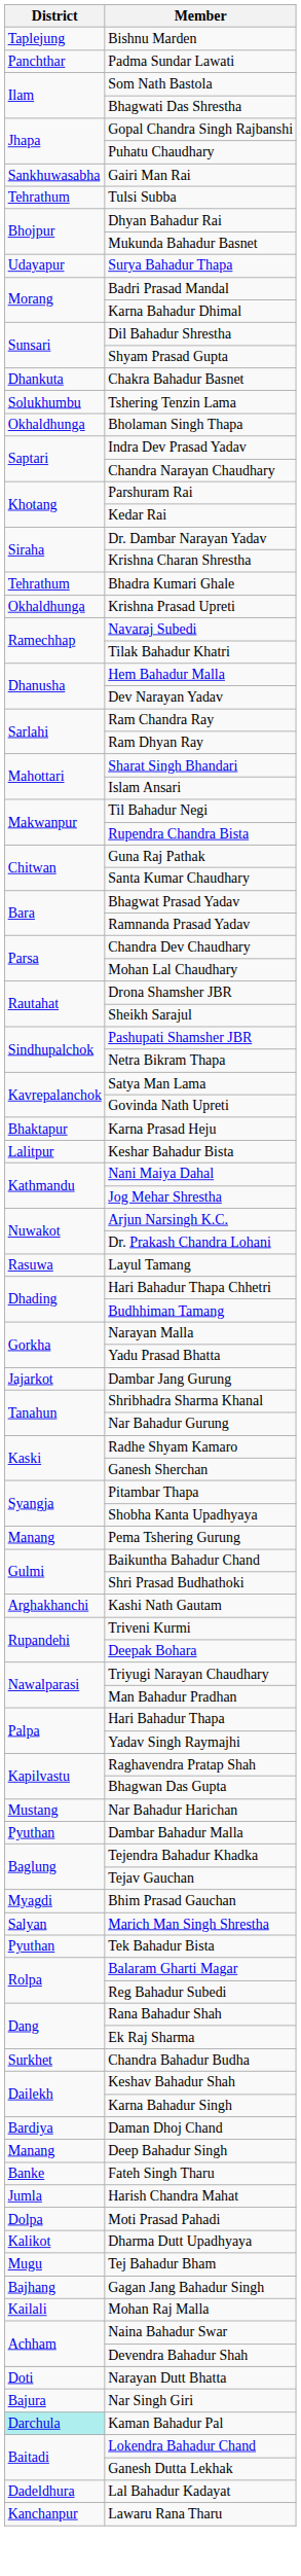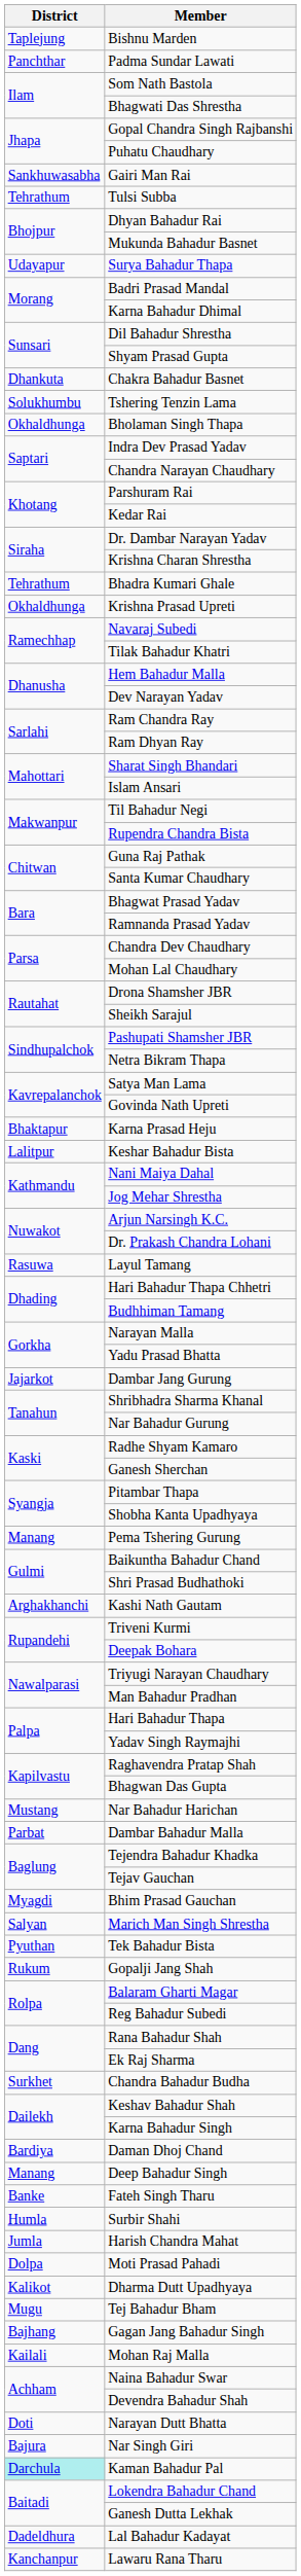Dambar Bahadur Malla | District: Pyuthan -> Parbat
+ row: Rukum | Gopalji Jang Shah
+ row: Humla | Surbir Shahi
